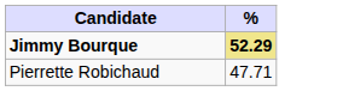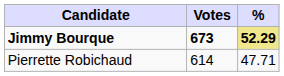+ column: Votes | 673 | 614
